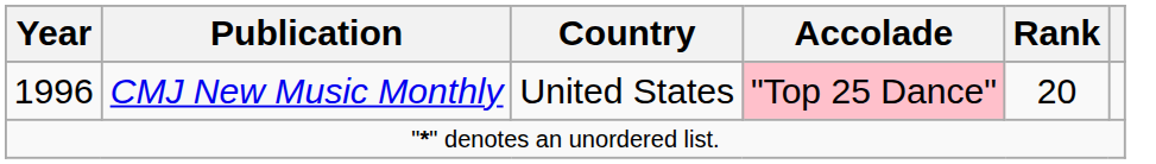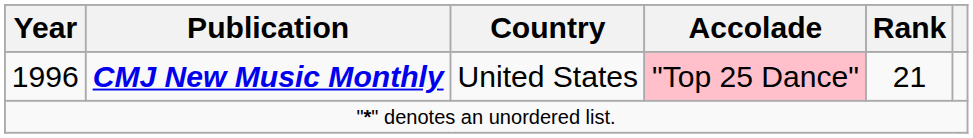1996 | Publication: normal -> bold
1996 | Rank: 20 -> 21
